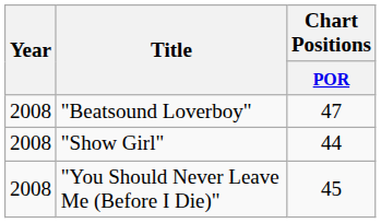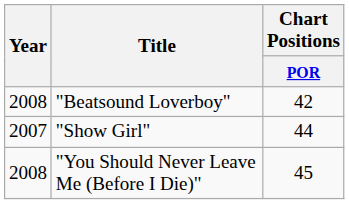"Beatsound Loverboy" | Chart Positions / POR: 47 -> 42
"Show Girl" | Year: 2008 -> 2007
